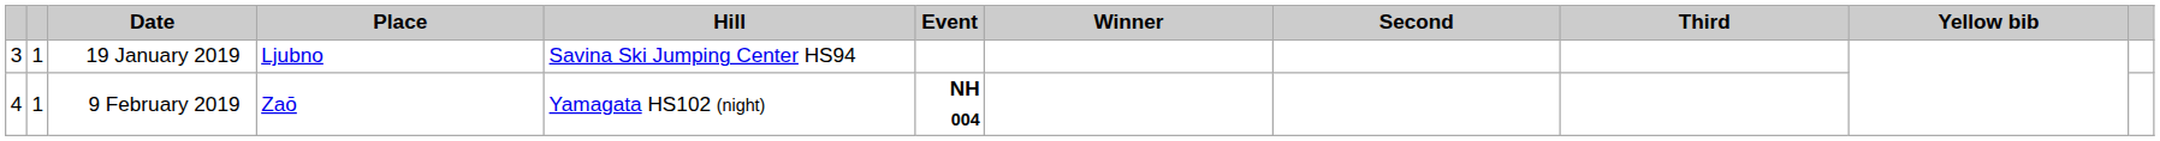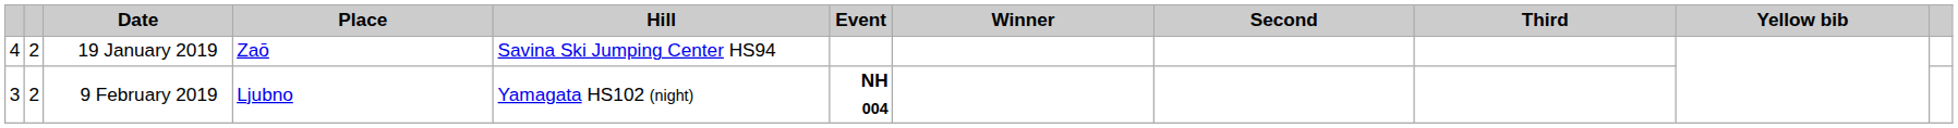19 January 2019 | column 1: 3 -> 4
19 January 2019 | column 2: 1 -> 2
19 January 2019 | Place: Ljubno -> Zaō
9 February 2019 | column 1: 4 -> 3
9 February 2019 | column 2: 1 -> 2
9 February 2019 | Place: Zaō -> Ljubno
